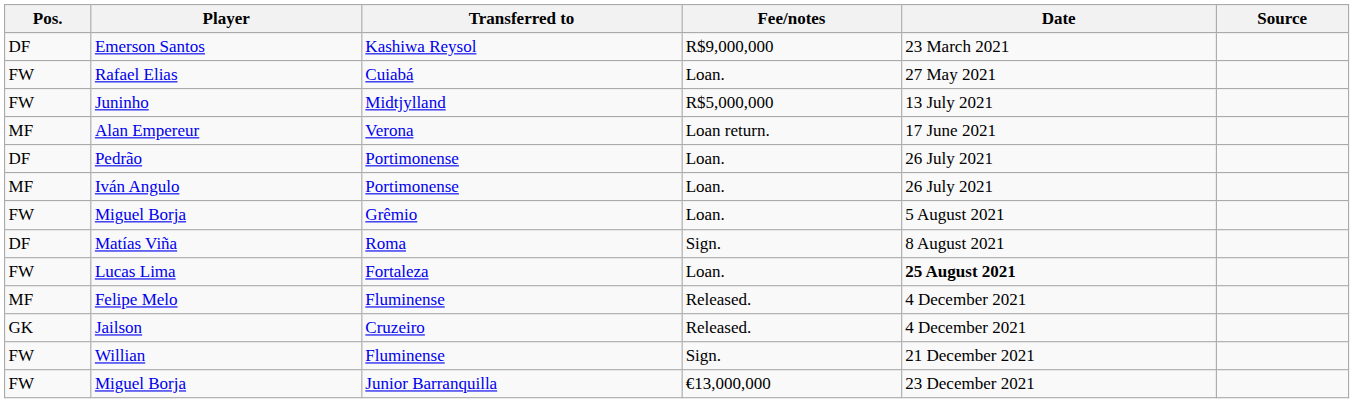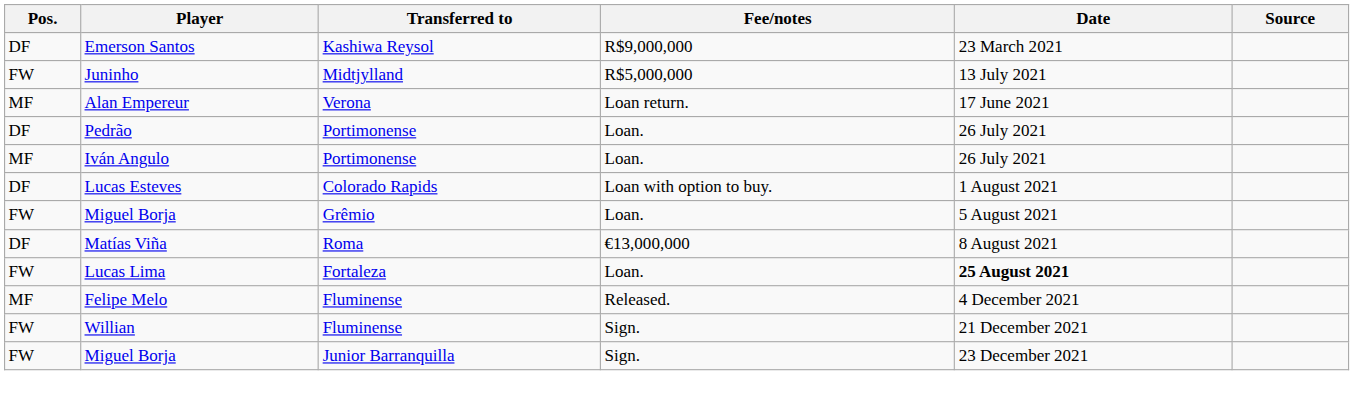- row: FW | Rafael Elias | Cuiabá | Loan. | 27 May 2021
+ row: DF | Lucas Esteves | Colorado Rapids | Loan with option to buy. | 1 August 2021
Matías Viña | Fee/notes: Sign. -> €13,000,000
- row: GK | Jailson | Cruzeiro | Released. | 4 December 2021
Miguel Borja / Junior Barranquilla | Fee/notes: €13,000,000 -> Sign.
